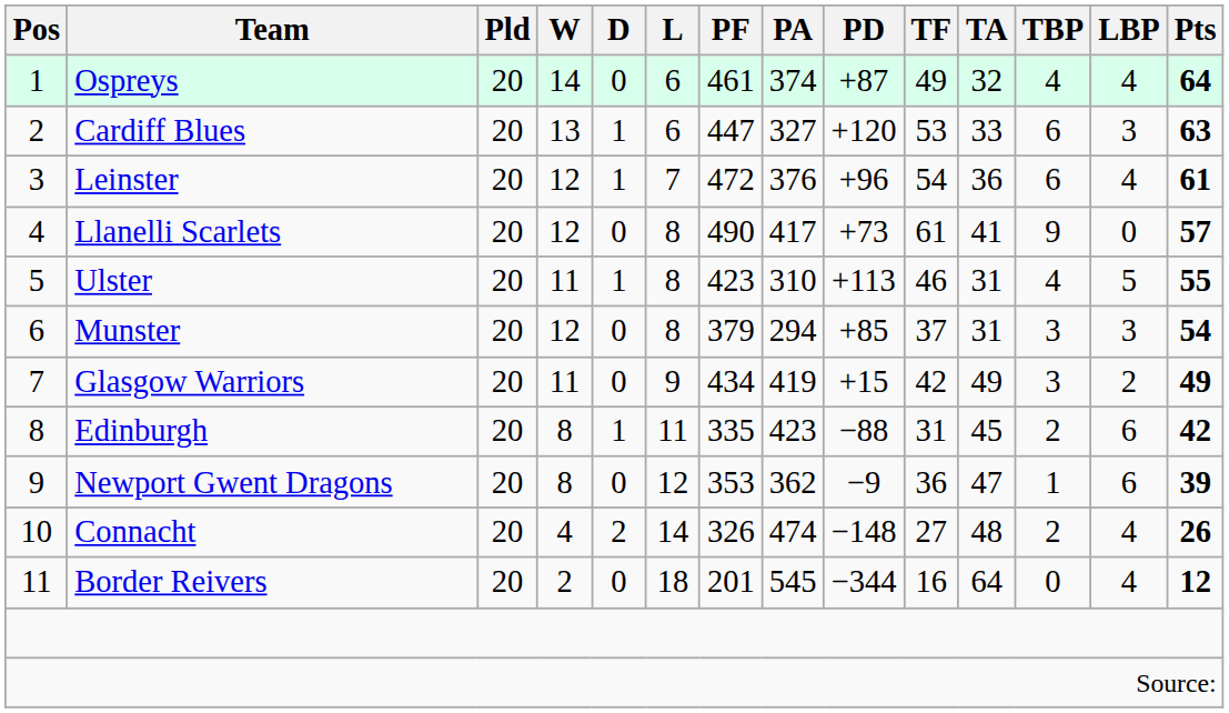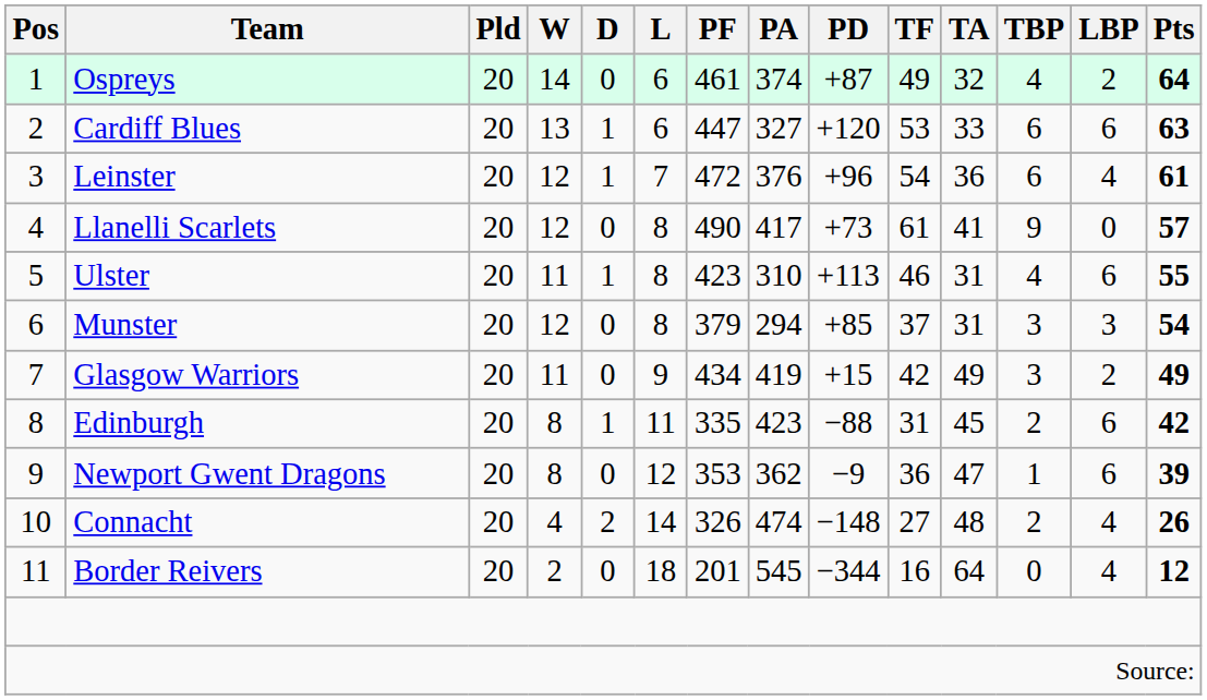Ospreys | LBP: 4 -> 2
Cardiff Blues | LBP: 3 -> 6
Ulster | LBP: 5 -> 6
